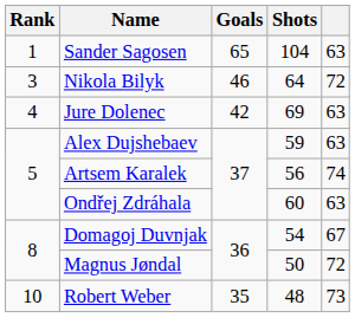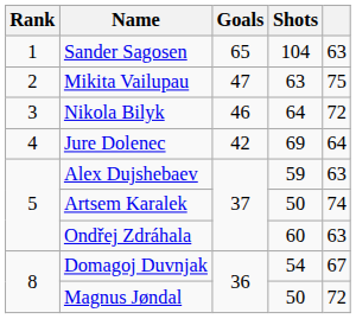+ row: 2 | Mikita Vailupau | 47 | 63 | 75
Jure Dolenec | column 5: 63 -> 64
Artsem Karalek | Shots: 56 -> 50
- row: 10 | Robert Weber | 35 | 48 | 73
